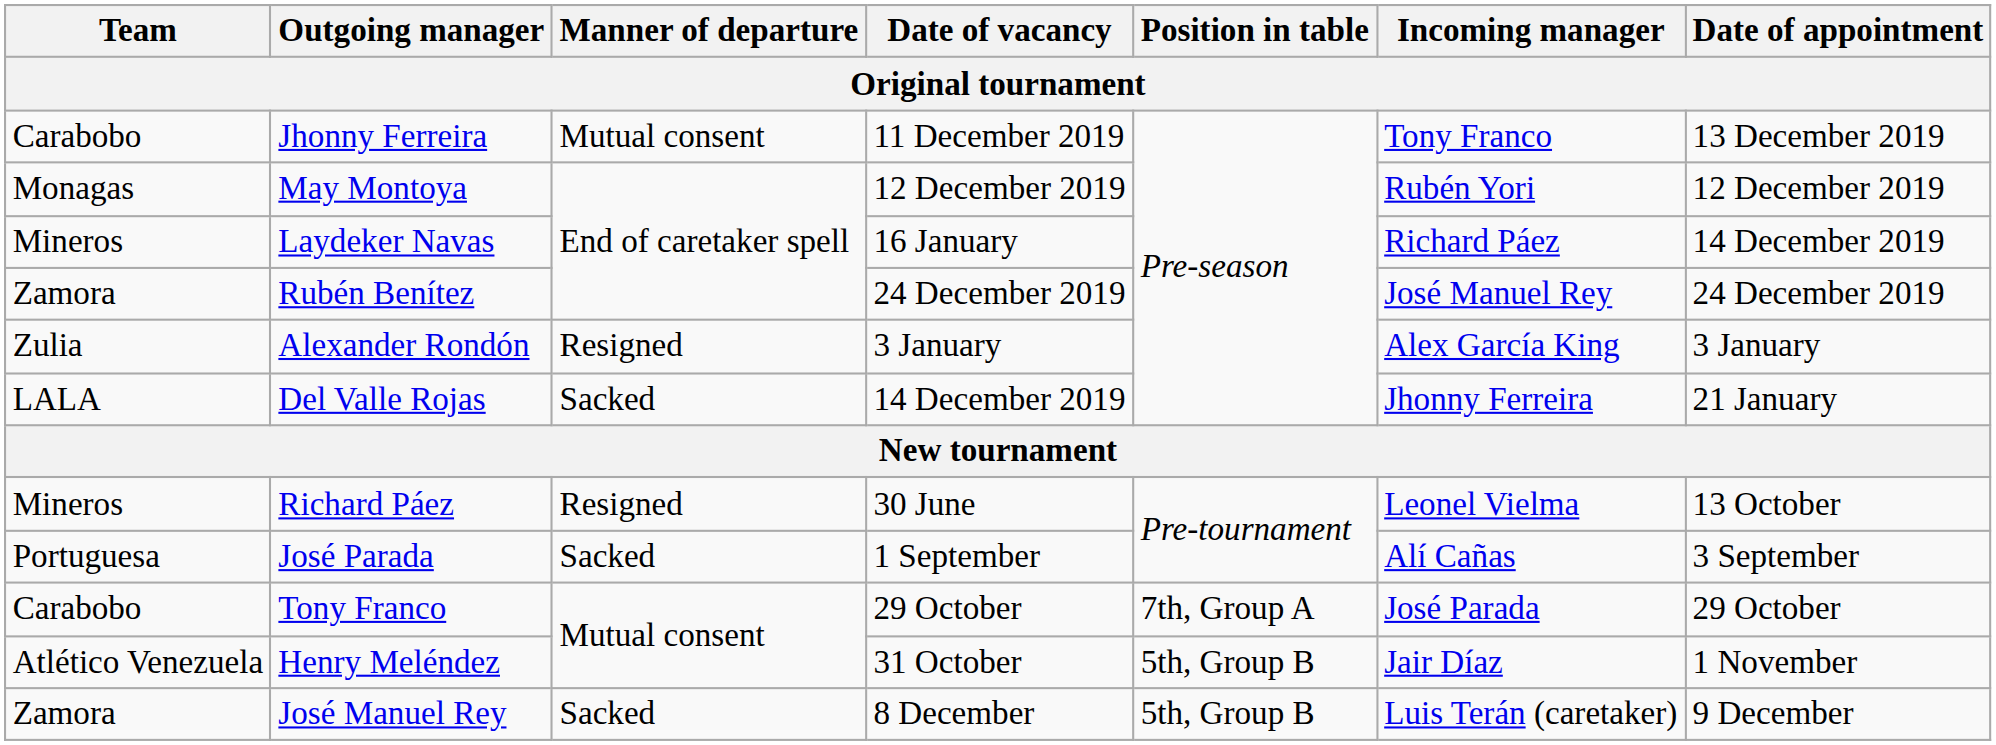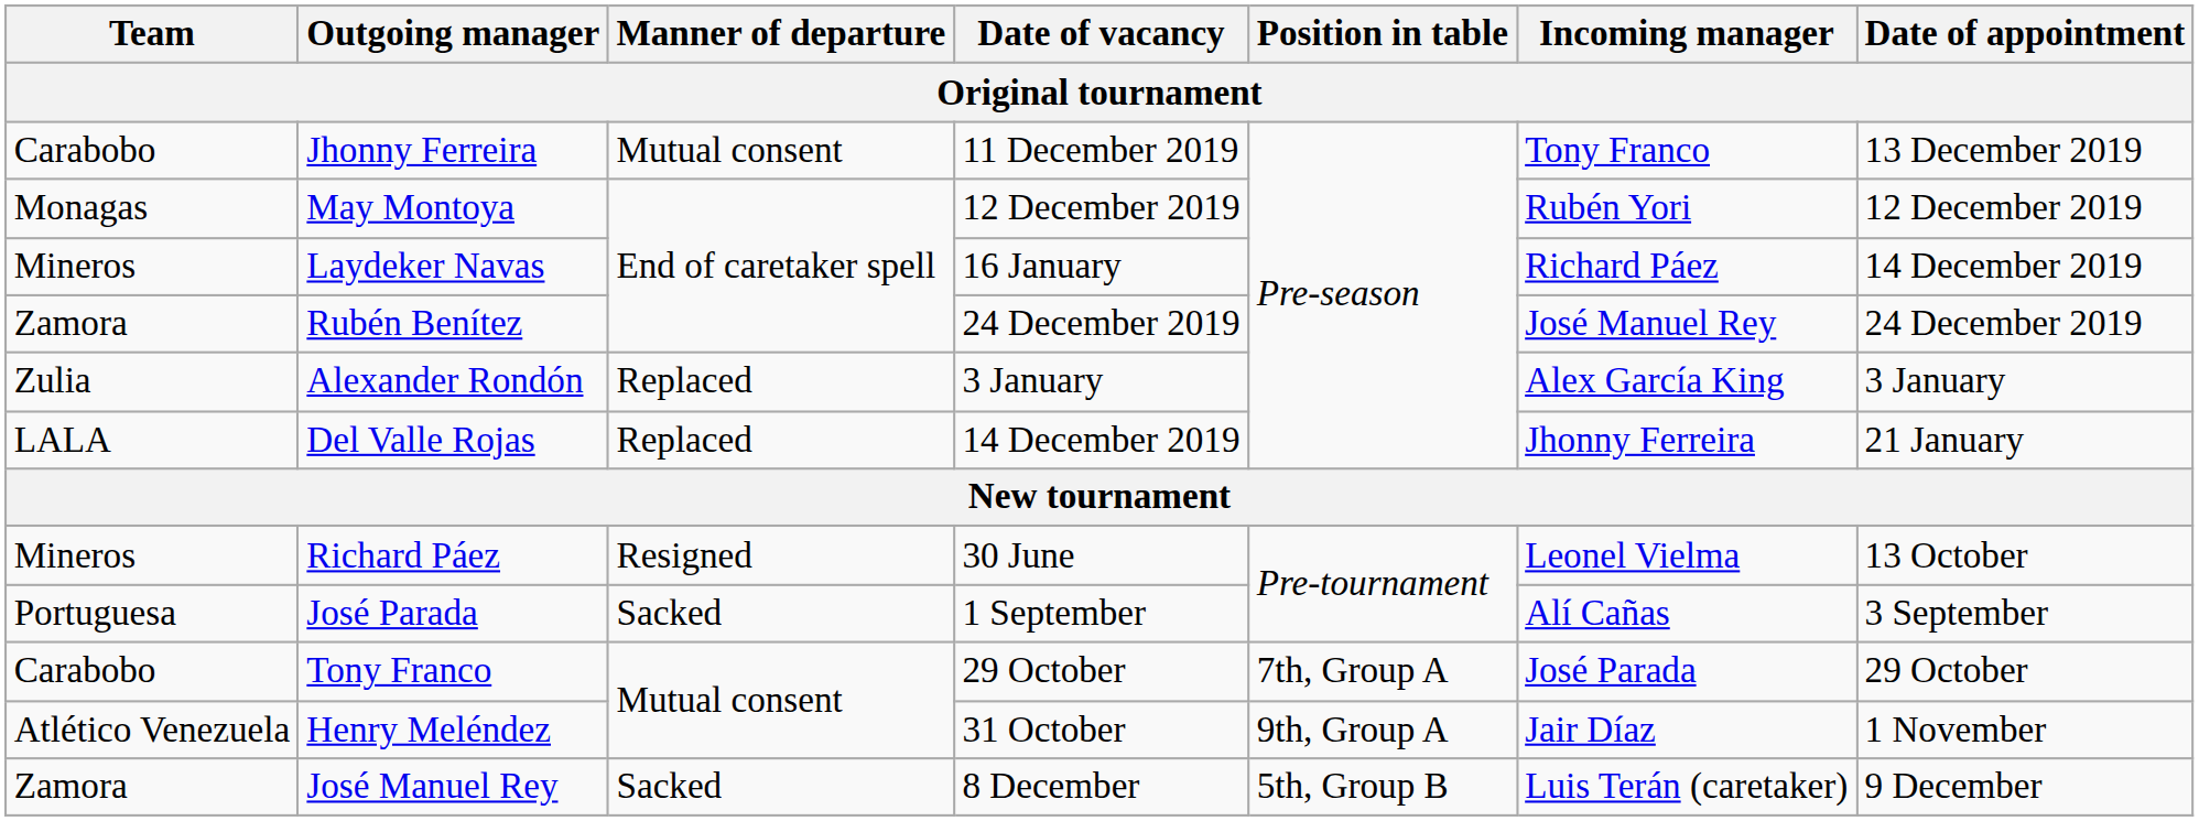Alexander Rondón | Manner of departure: Resigned -> Replaced
Del Valle Rojas | Manner of departure: Sacked -> Replaced
Henry Meléndez | Position in table: 5th, Group B -> 9th, Group A
